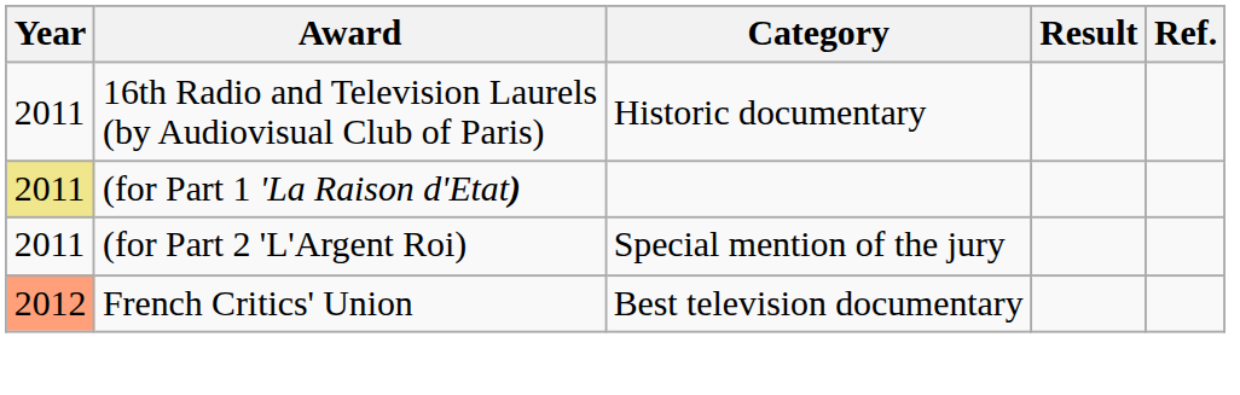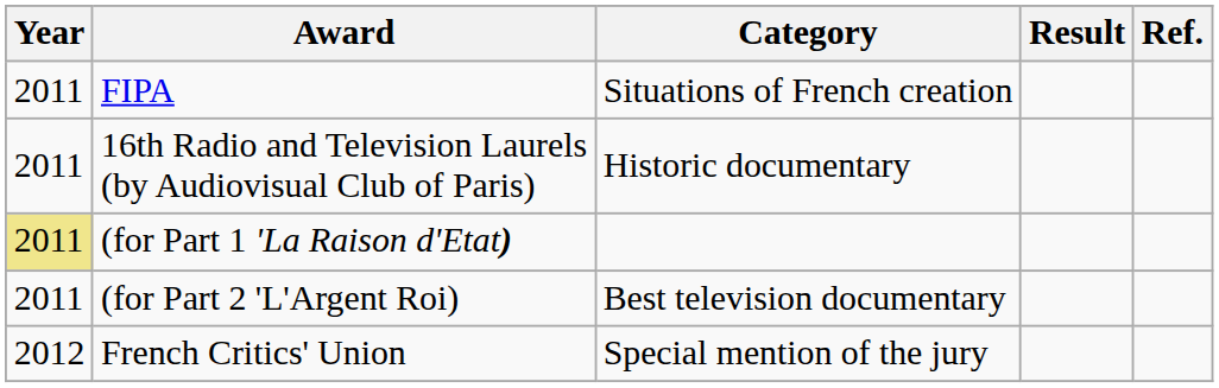+ row: 2011 | FIPA | Situations of French creation
(for Part 2 'L'Argent Roi) | Category: Special mention of the jury -> Best television documentary
French Critics' Union | Year: lightsalmon background -> no background
French Critics' Union | Category: Best television documentary -> Special mention of the jury
